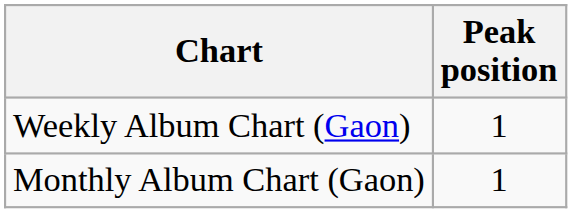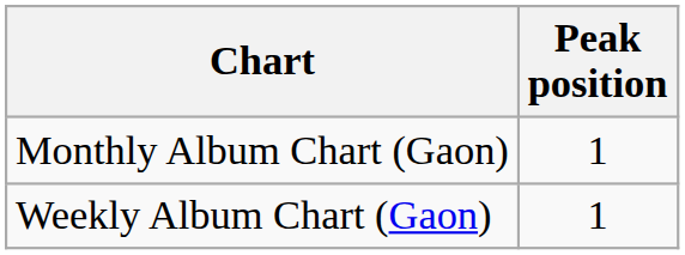rows swapped: Weekly Album Chart (Gaon) <-> Monthly Album Chart (Gaon)
